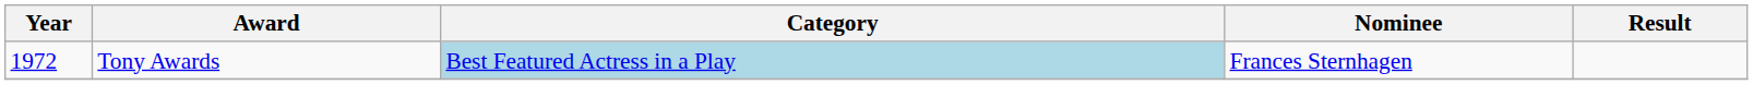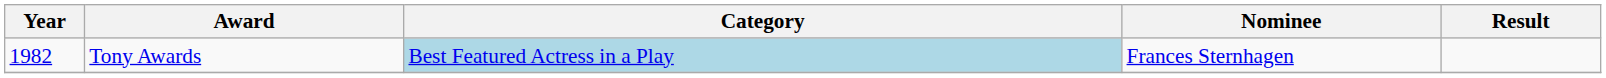Tony Awards | Year: 1972 -> 1982
